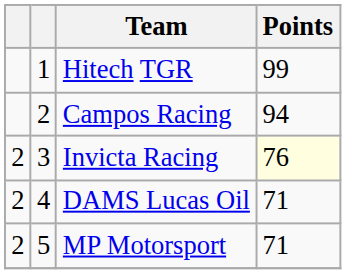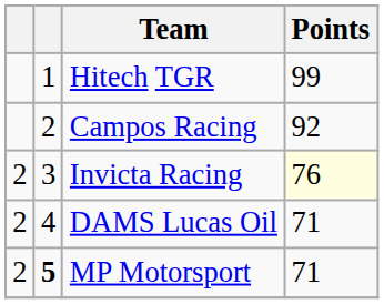Campos Racing | Points: 94 -> 92
MP Motorsport | column 2: normal -> bold
